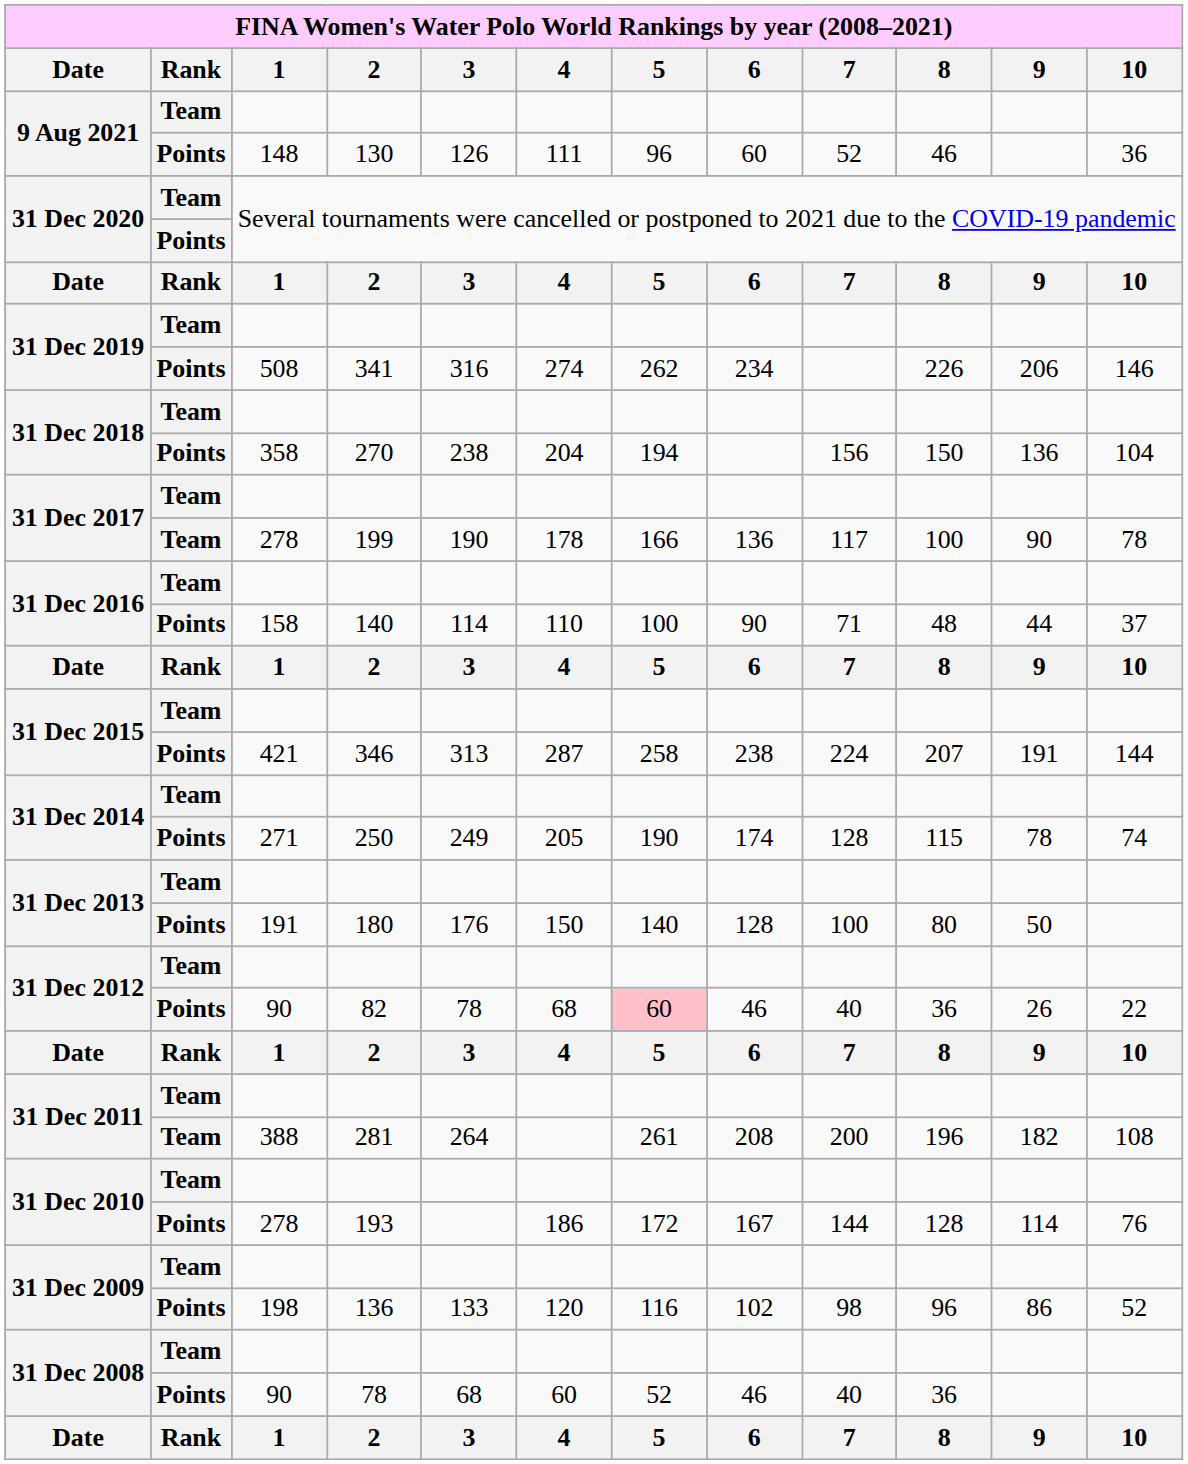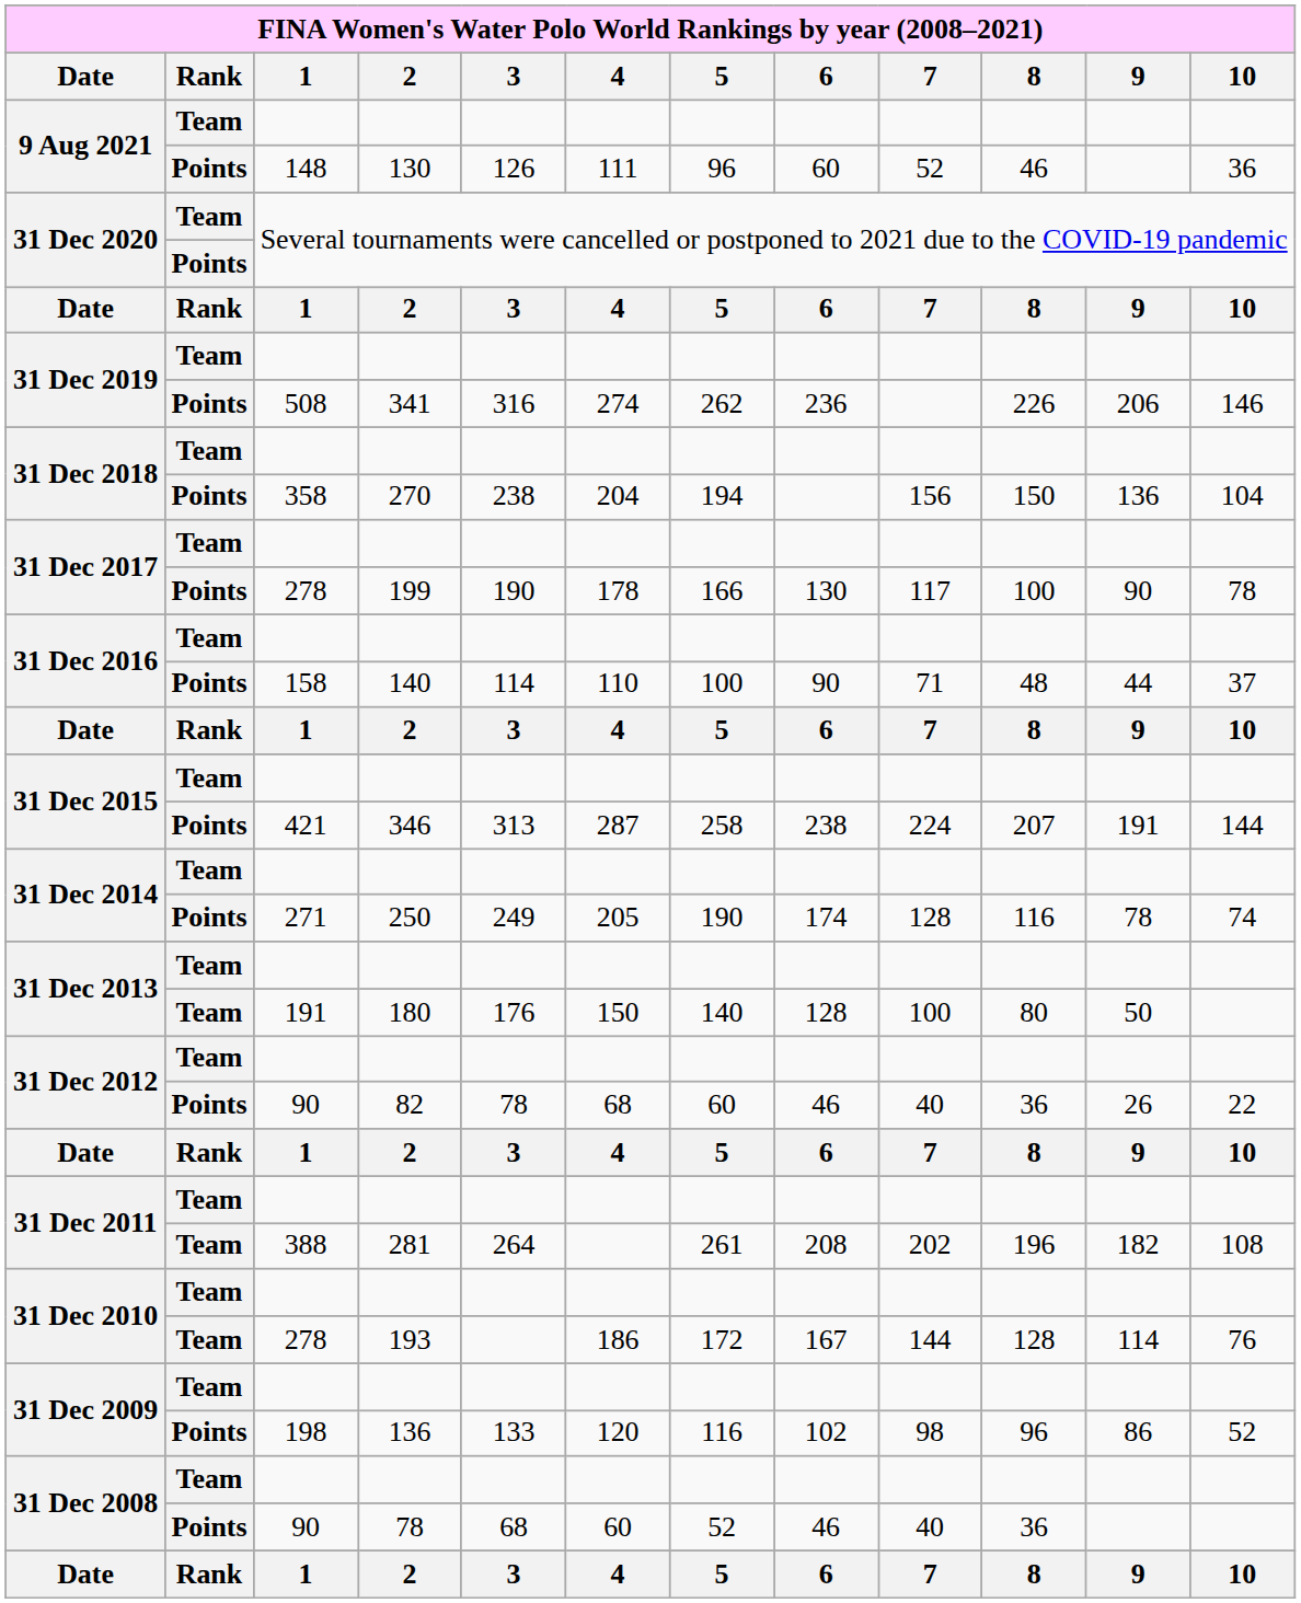341 | 6: 234 -> 236
199 | Rank: Team -> Points
199 | 6: 136 -> 130
250 | 8: 115 -> 116
180 | Rank: Points -> Team
82 | 5: pink background -> no background
281 | 7: 200 -> 202
193 | Rank: Points -> Team
